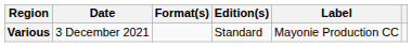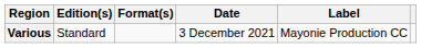columns swapped: Date <-> Edition(s)
